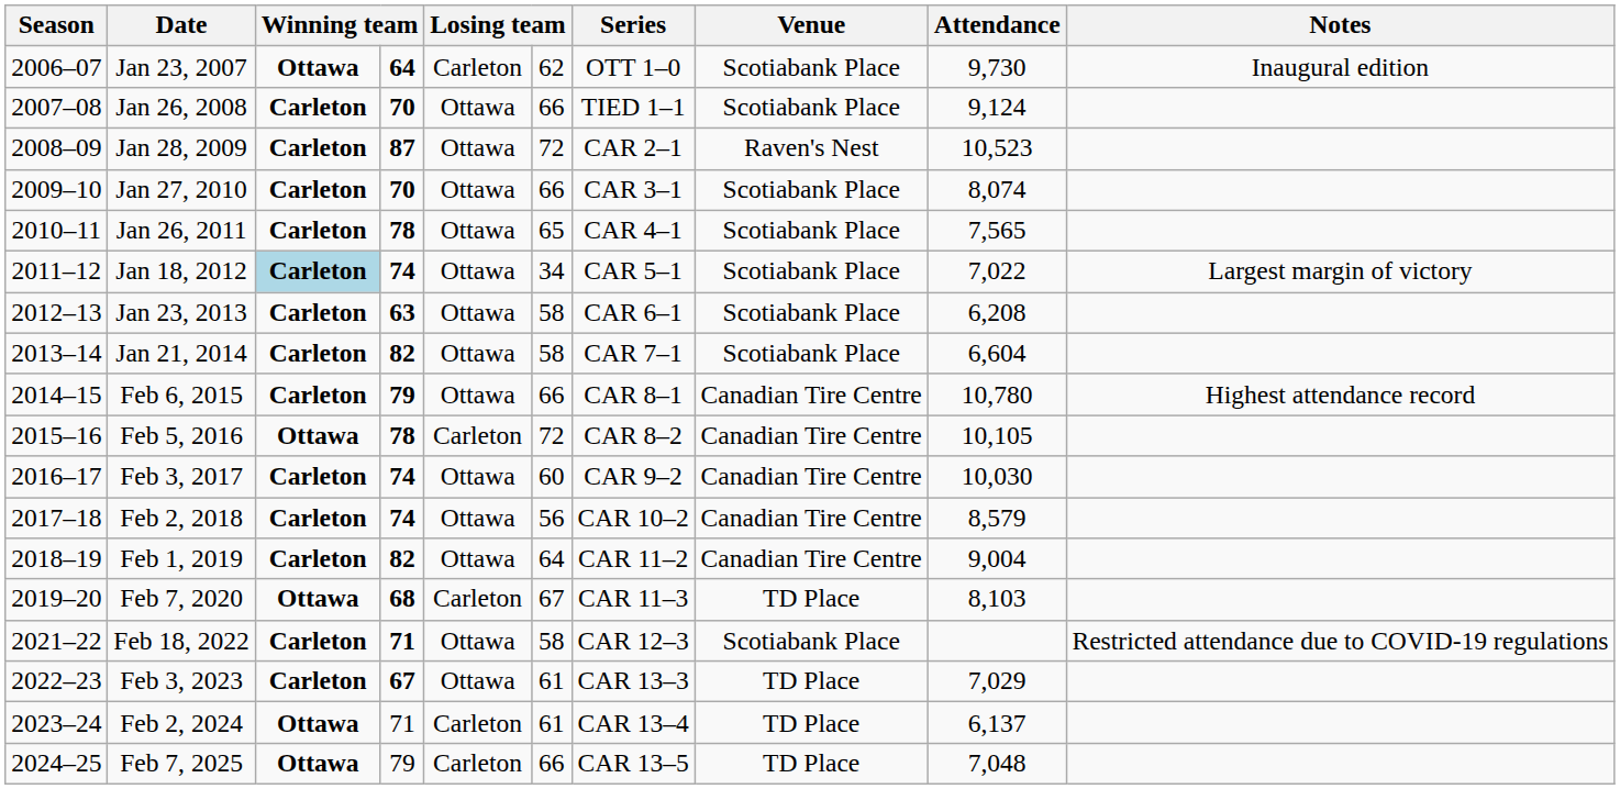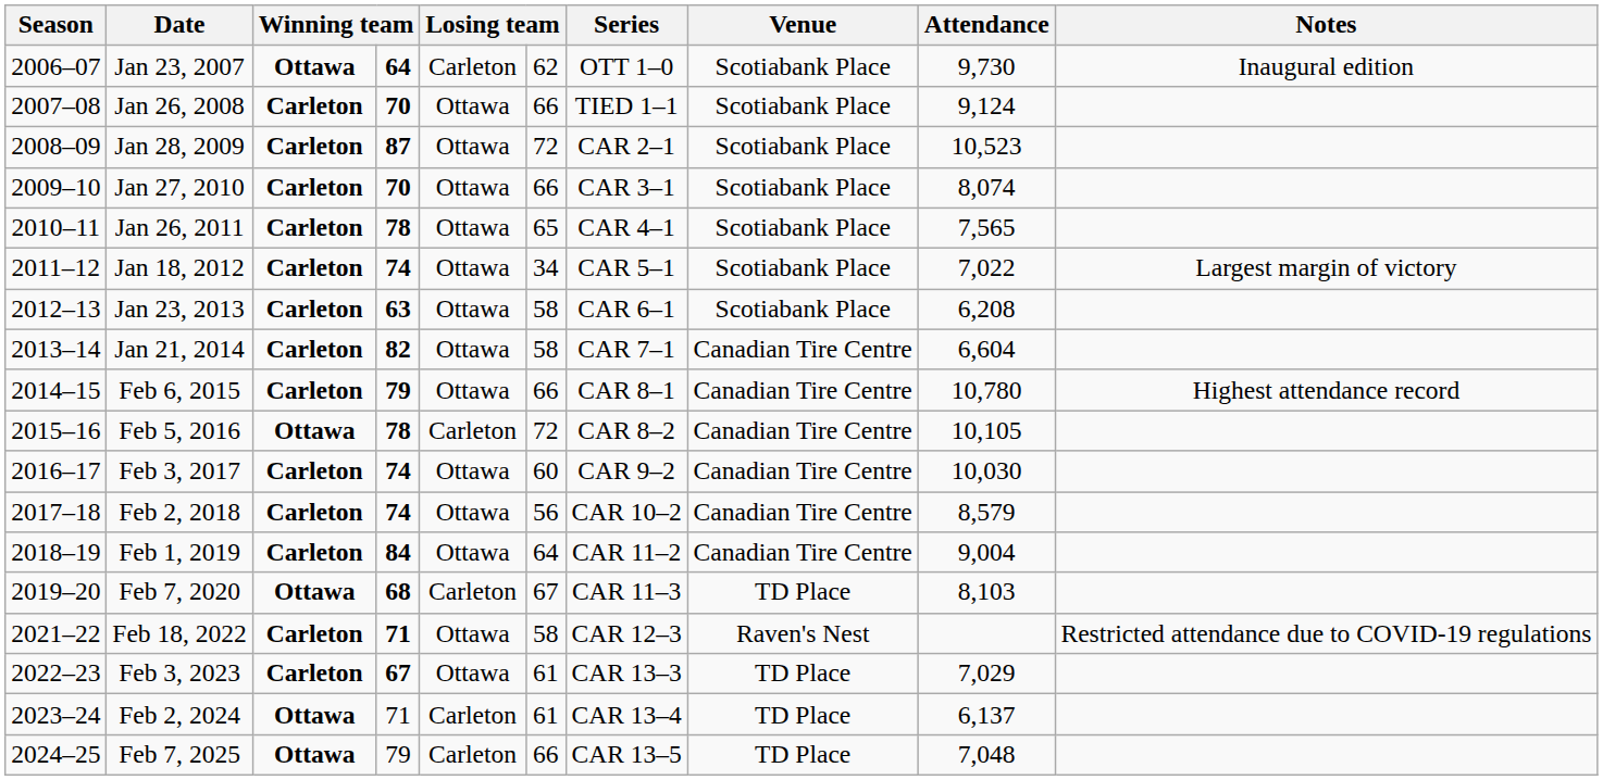Jan 28, 2009 | Venue: Raven's Nest -> Scotiabank Place
Jan 18, 2012 | column 3: lightblue background -> no background
Jan 21, 2014 | Venue: Scotiabank Place -> Canadian Tire Centre
Feb 1, 2019 | column 4: 82 -> 84
Feb 18, 2022 | Venue: Scotiabank Place -> Raven's Nest
